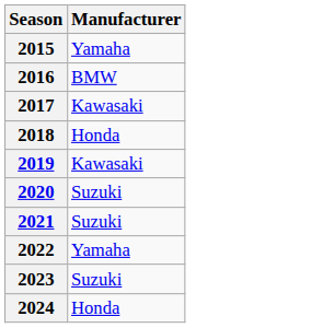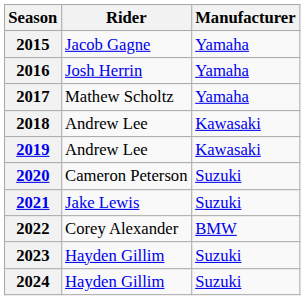+ column: Rider | Jacob Gagne | Josh Herrin | Mathew Scholtz | Andrew Lee | Andrew Lee | Cameron Peterson | Jake Lewis | Corey Alexander | Hayden Gillim | Hayden Gillim
2016 | Manufacturer: BMW -> Yamaha
2017 | Manufacturer: Kawasaki -> Yamaha
2018 | Manufacturer: Honda -> Kawasaki
2022 | Manufacturer: Yamaha -> BMW
2024 | Manufacturer: Honda -> Suzuki
